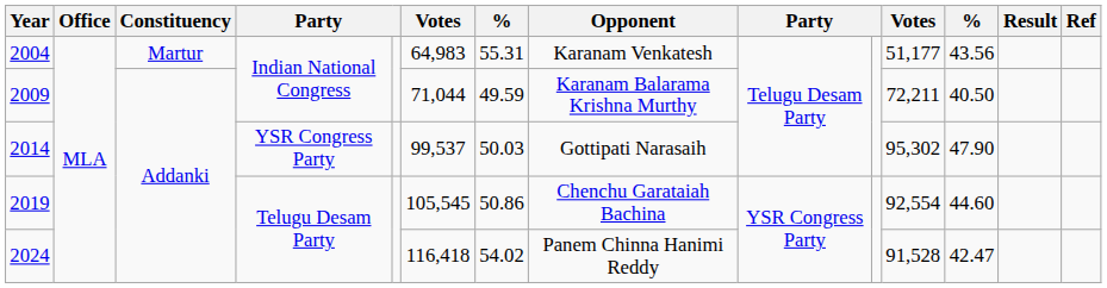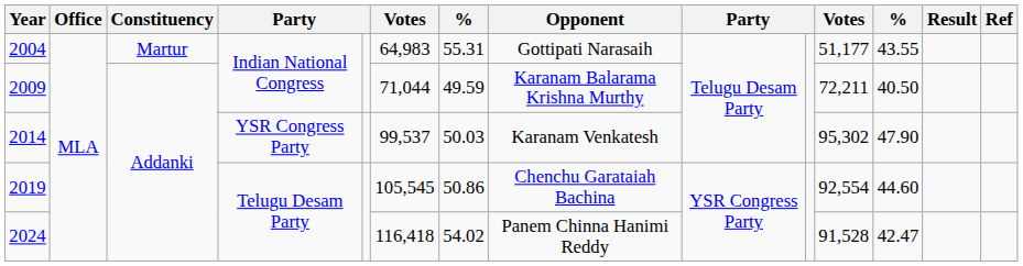2004 | Opponent: Karanam Venkatesh -> Gottipati Narasaih
2004 | column 12: 43.56 -> 43.55
2014 | Opponent: Gottipati Narasaih -> Karanam Venkatesh
